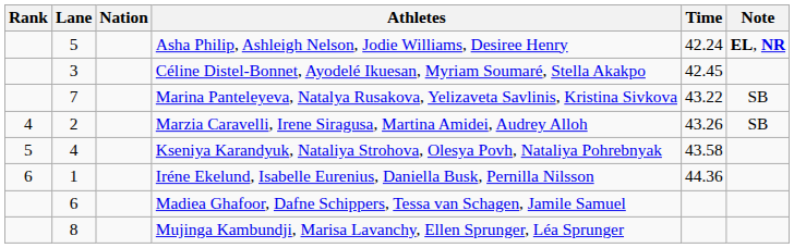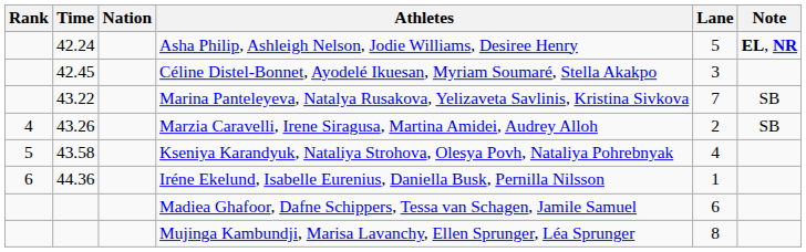columns swapped: Lane <-> Time
